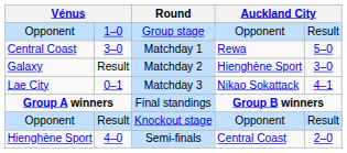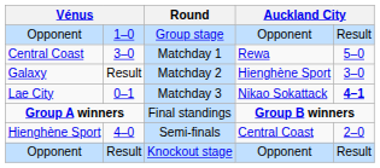Matchday 3 | column 5: normal -> bold
rows swapped: Knockout stage <-> Semi-finals
